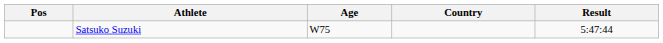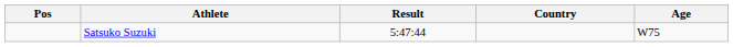columns swapped: Age <-> Result
